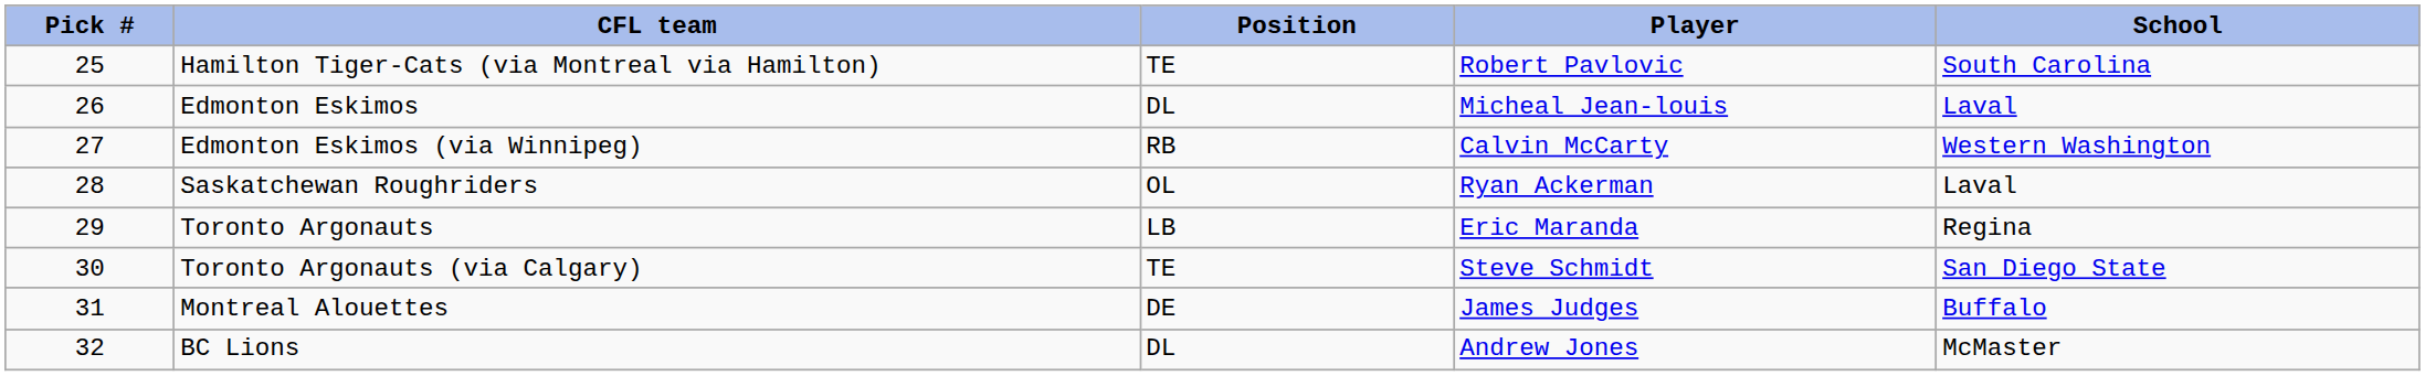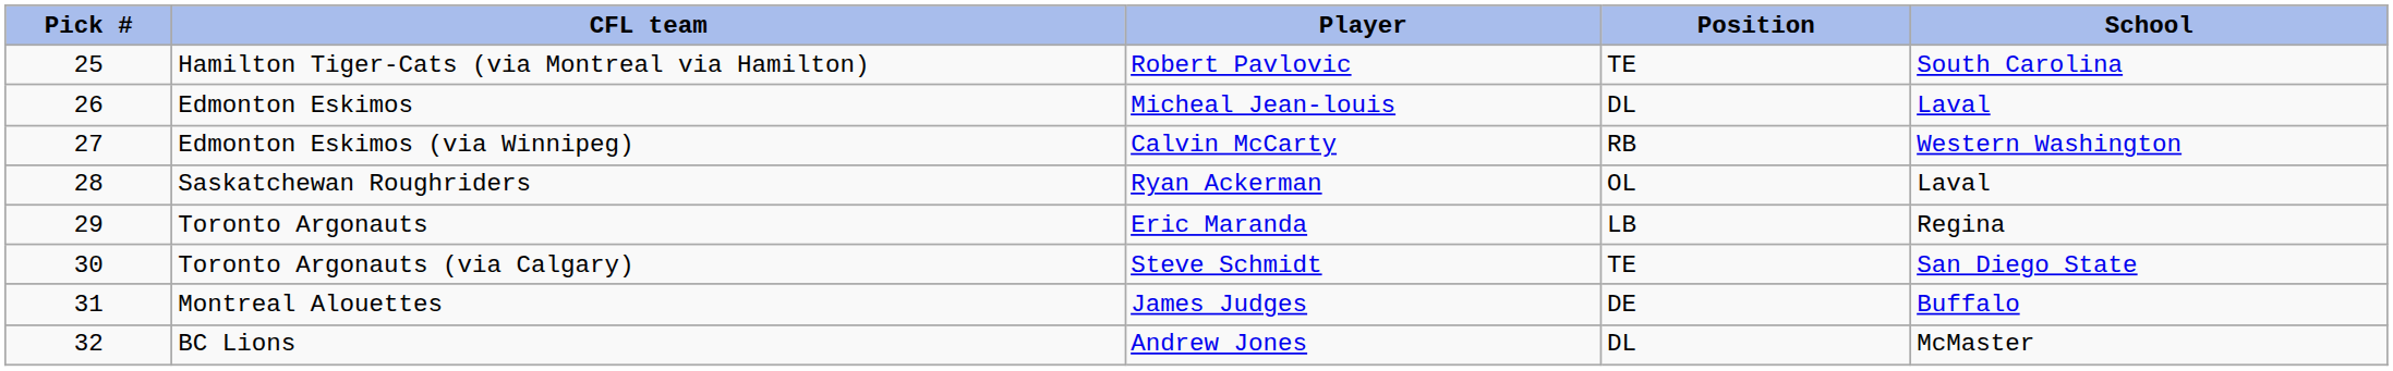columns swapped: Player <-> Position
